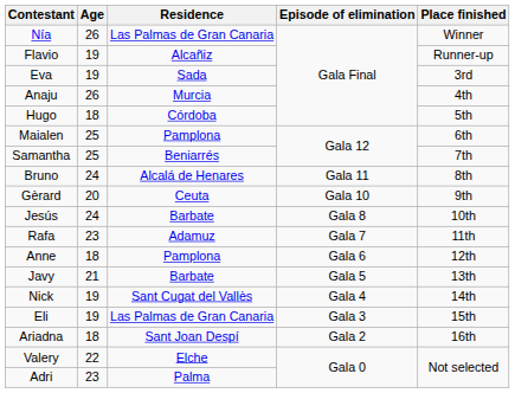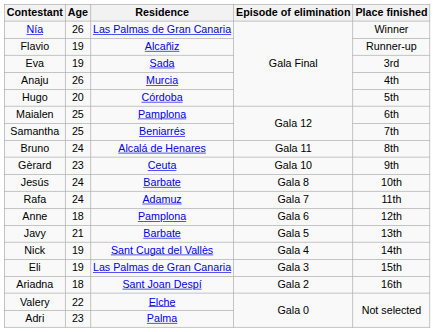Hugo | Age: 18 -> 20
Gèrard | Age: 20 -> 23
Rafa | Age: 23 -> 24
